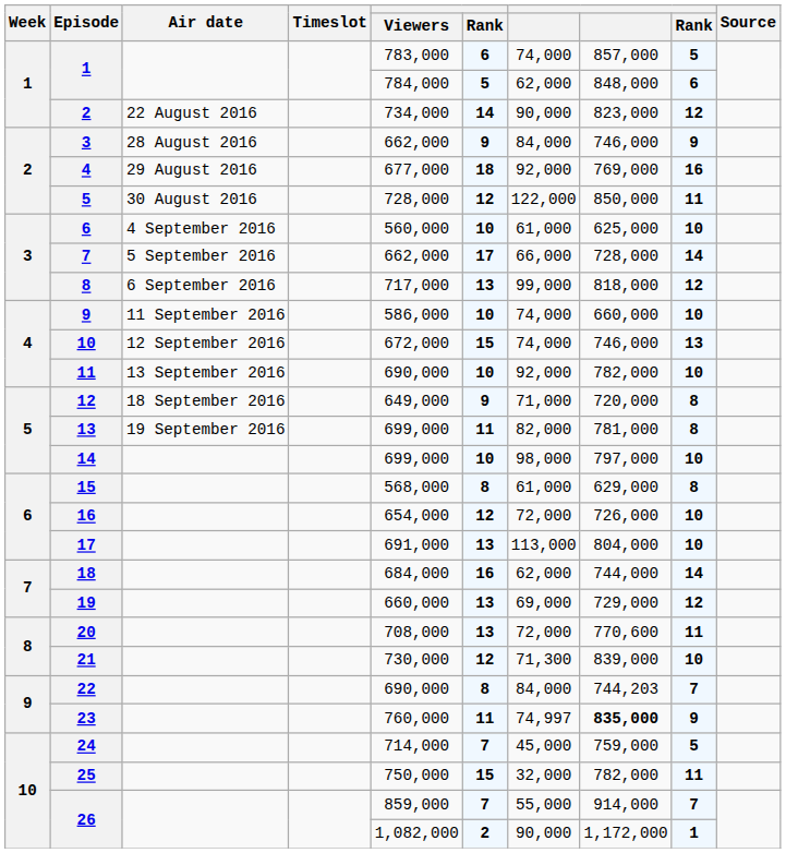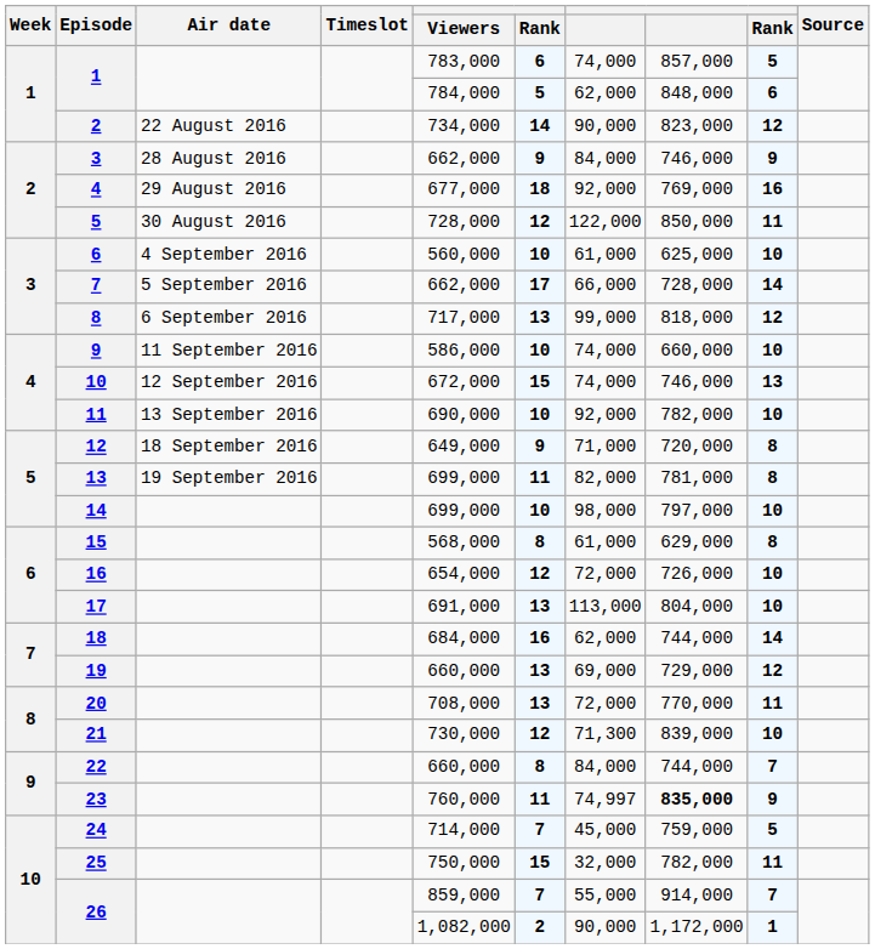20 | column 8: 770,600 -> 770,000
22 | Viewers: 690,000 -> 660,000
22 | column 8: 744,203 -> 744,000
